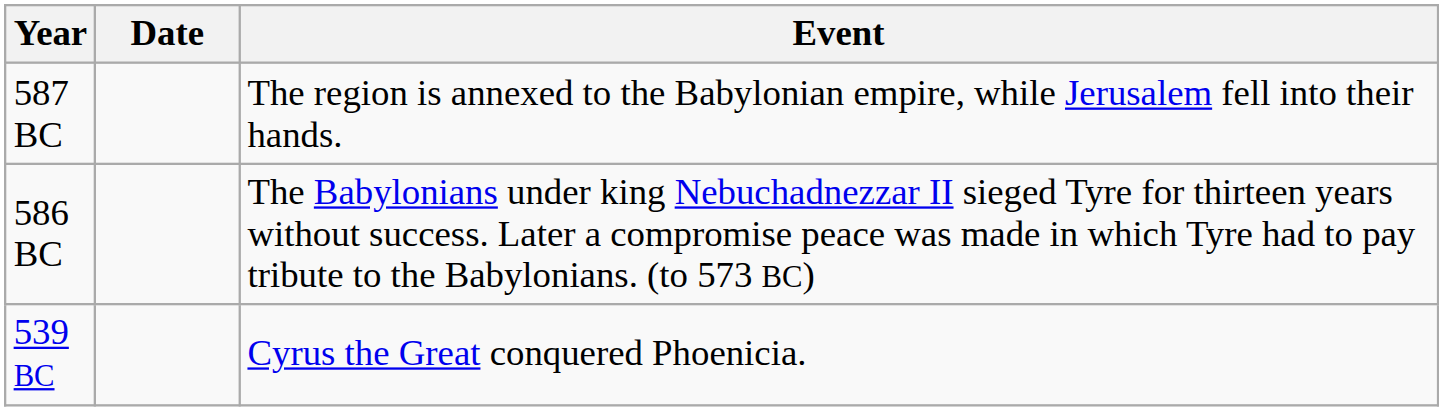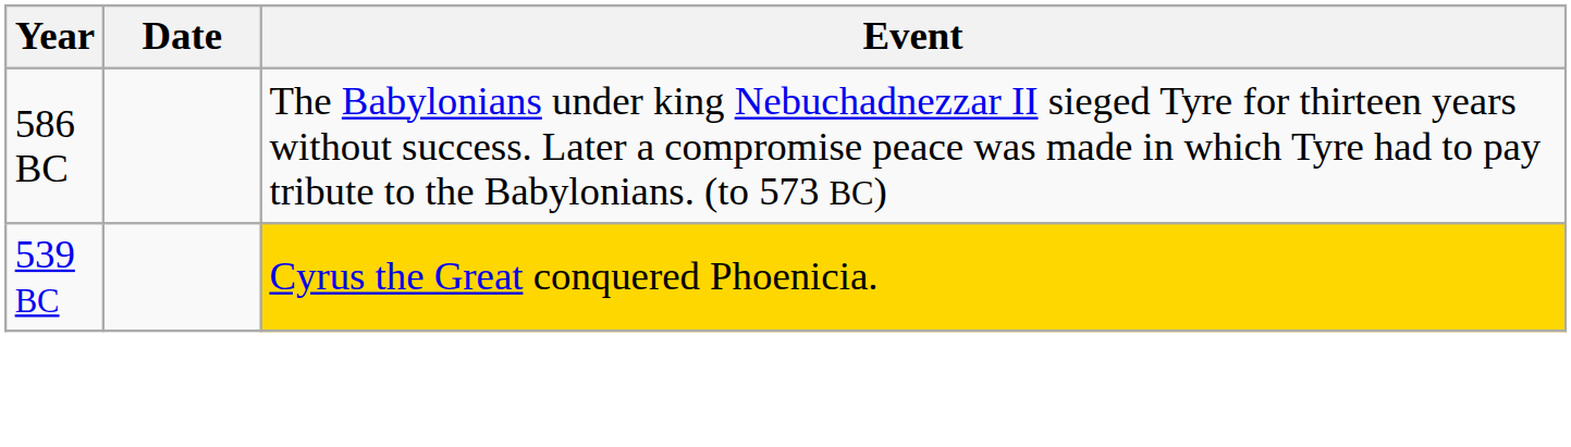- row: 587 BC | The region is annexed to the Babylonian empire, while Jerusalem fell into their hands.
539 BC | Event: no background -> gold background
